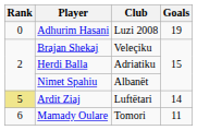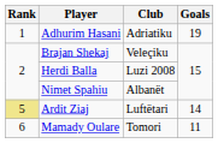Adhurim Hasani | Rank: 0 -> 1
Adhurim Hasani | Club: Luzi 2008 -> Adriatiku
Herdi Balla | Club: Adriatiku -> Luzi 2008
